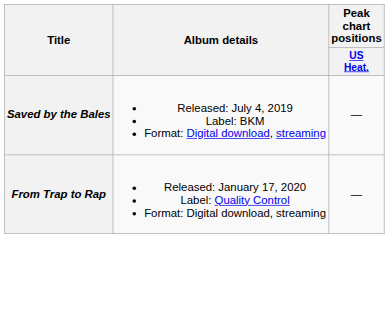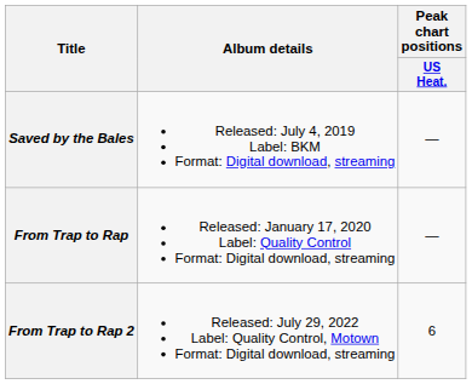+ row: From Trap to Rap 2 | Released: July 29, 2022 Label: Quality Control, Motown Format: Digital download, streaming | 6
